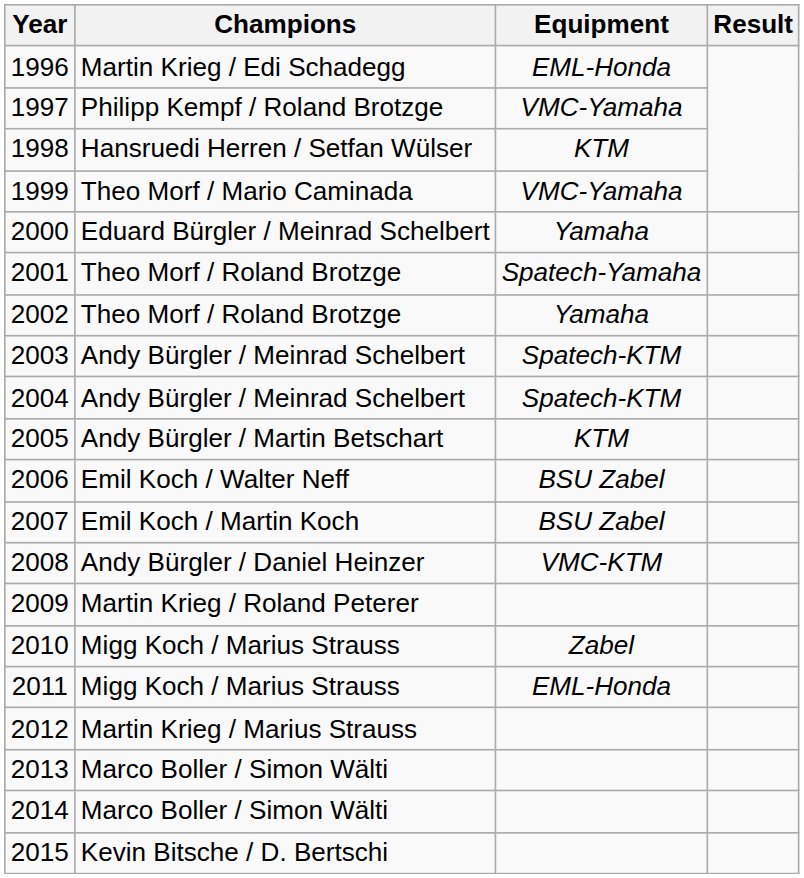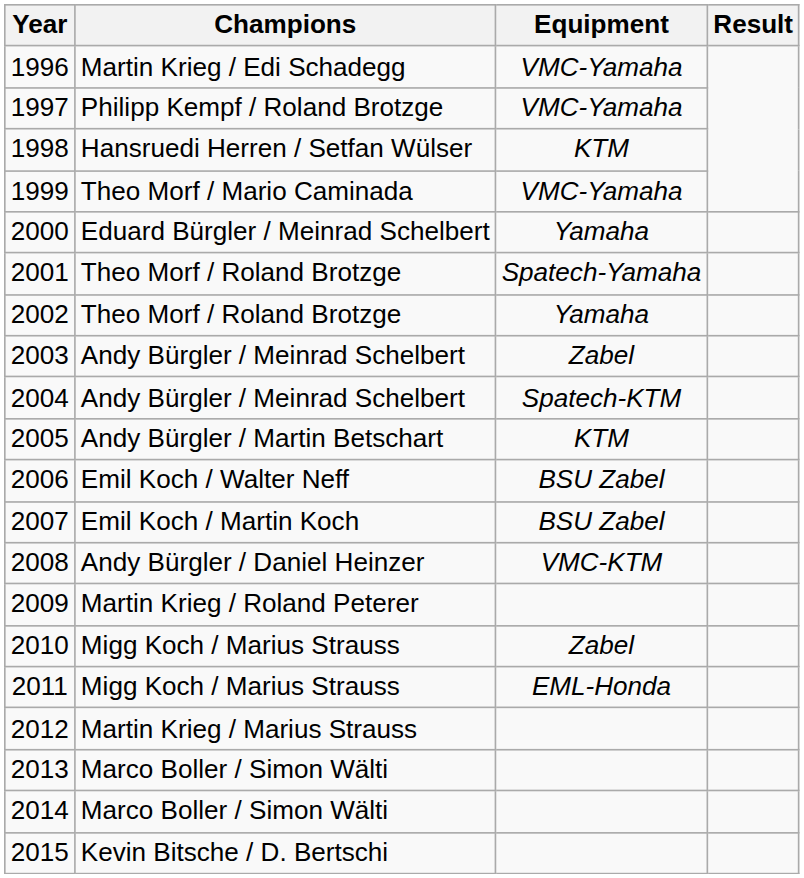1996 | Equipment: EML-Honda -> VMC-Yamaha
2003 | Equipment: Spatech-KTM -> Zabel
